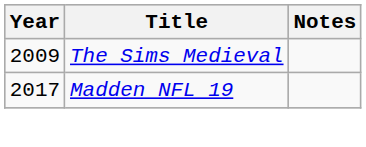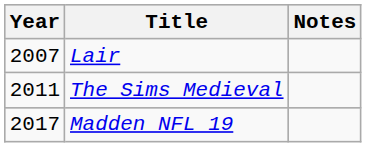+ row: 2007 | Lair
The Sims Medieval | Year: 2009 -> 2011
